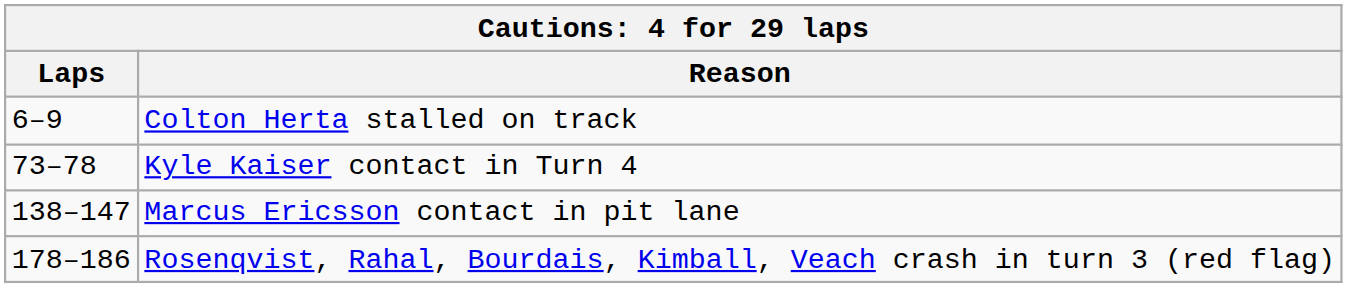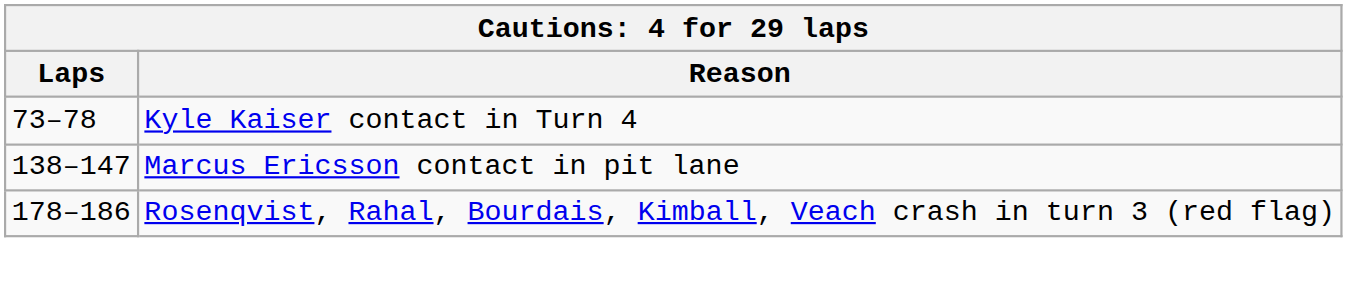- row: 6–9 | Colton Herta stalled on track
